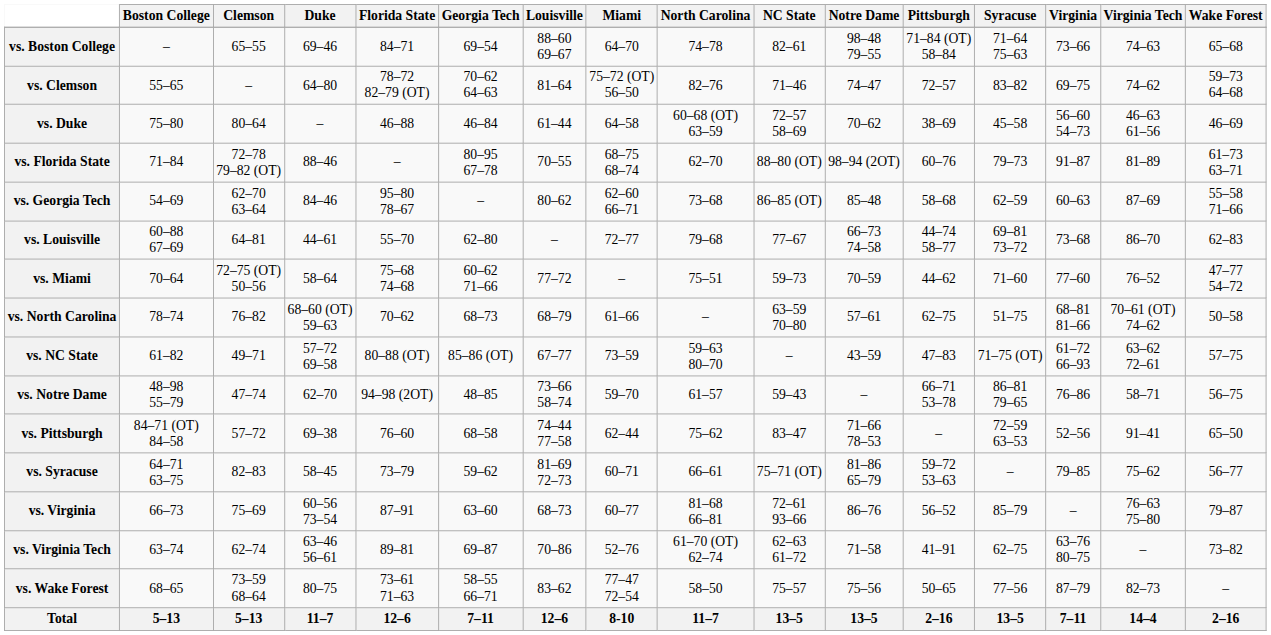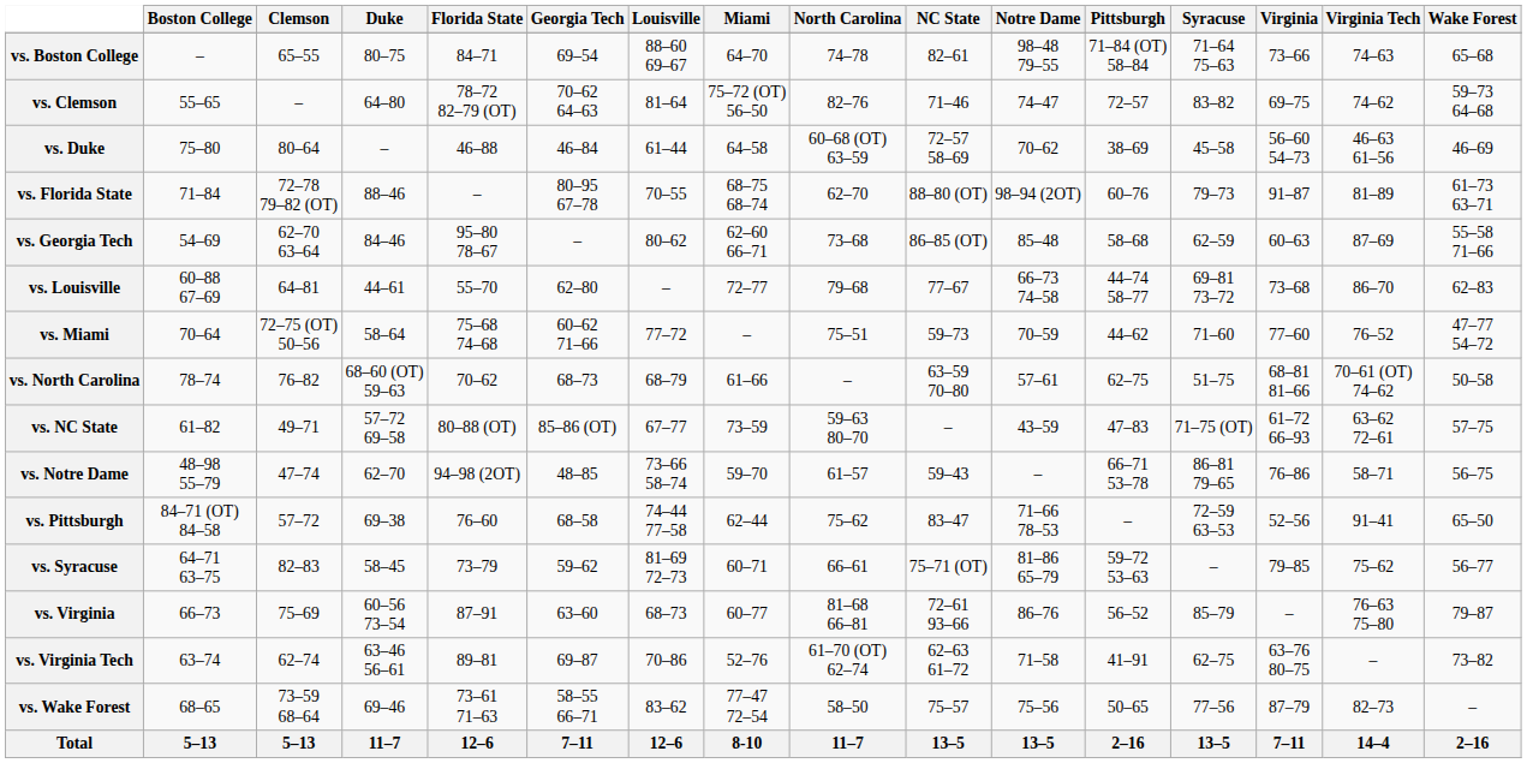vs. Boston College | Duke: 69–46 -> 80–75
vs. Wake Forest | Duke: 80–75 -> 69–46
